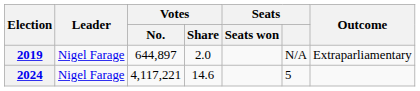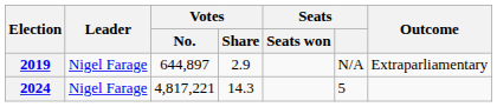2019 | Votes / Share: 2.0 -> 2.9
2024 | Votes / No.: 4,117,221 -> 4,817,221
2024 | Votes / Share: 14.6 -> 14.3
